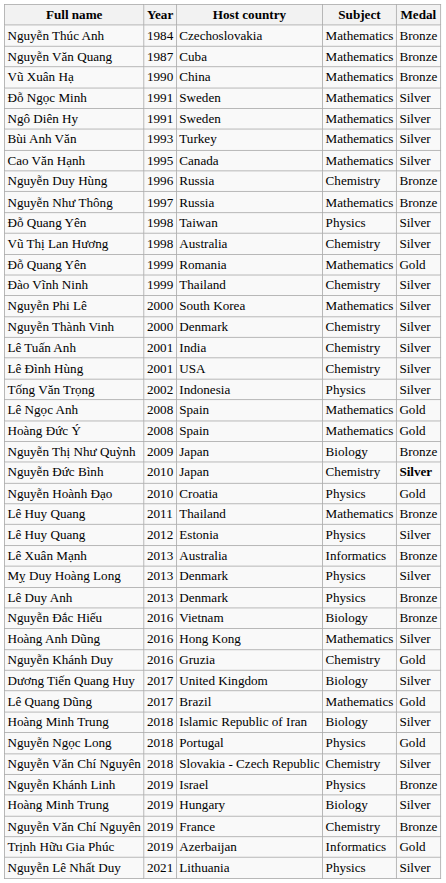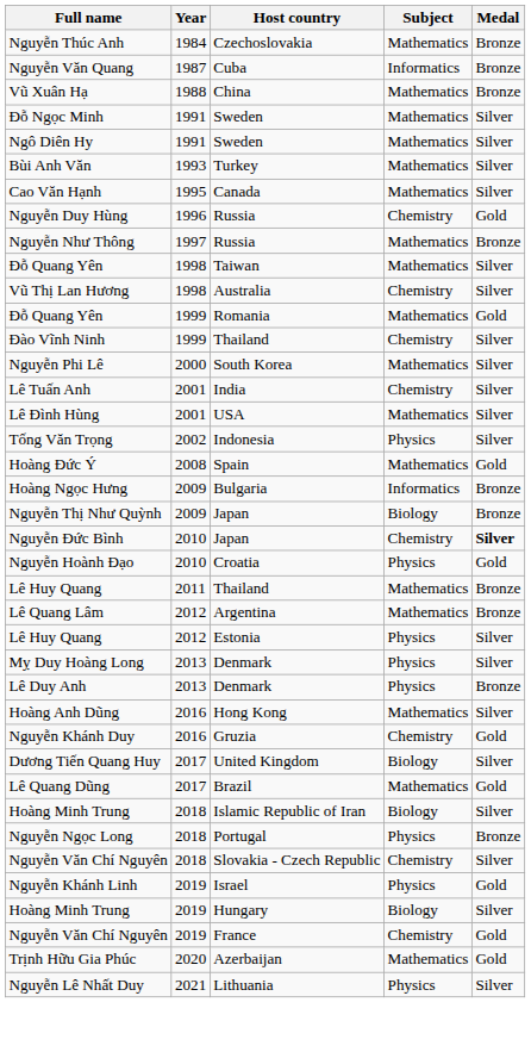Nguyễn Văn Quang | Subject: Mathematics -> Informatics
Vũ Xuân Hạ | Year: 1990 -> 1988
Nguyễn Duy Hùng | Medal: Bronze -> Gold
Đỗ Quang Yên / Taiwan | Subject: Physics -> Mathematics
- row: Nguyễn Thành Vinh | 2000 | Denmark | Chemistry | Silver
Lê Đình Hùng | Subject: Chemistry -> Mathematics
- row: Lê Ngọc Anh | 2008 | Spain | Mathematics | Gold
+ row: Hoàng Ngọc Hưng | 2009 | Bulgaria | Informatics | Bronze
+ row: Lê Quang Lâm | 2012 | Argentina | Mathematics | Bronze
- row: Lê Xuân Mạnh | 2013 | Australia | Informatics | Bronze
- row: Nguyễn Đắc Hiếu | 2016 | Vietnam | Biology | Bronze
Nguyễn Ngọc Long | Medal: Gold -> Bronze
Nguyễn Khánh Linh | Medal: Bronze -> Gold
Nguyễn Văn Chí Nguyên / France | Medal: Bronze -> Gold
Trịnh Hữu Gia Phúc | Year: 2019 -> 2020
Trịnh Hữu Gia Phúc | Subject: Informatics -> Mathematics
